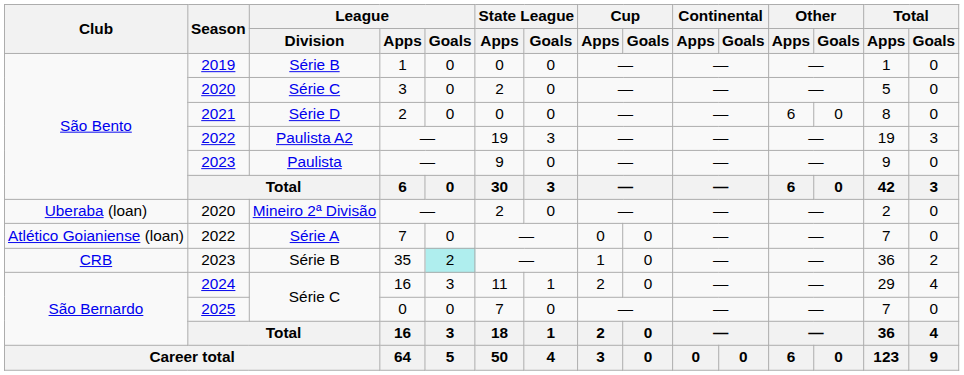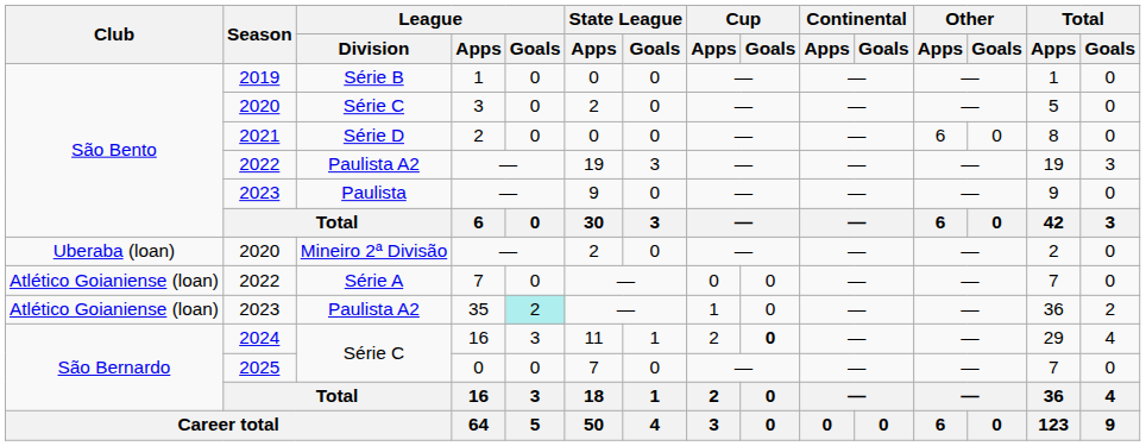35 | Club: CRB -> Atlético Goianiense (loan)
35 | League / Division: Série B -> Paulista A2
2024 / 16 | Cup / Goals: normal -> bold
